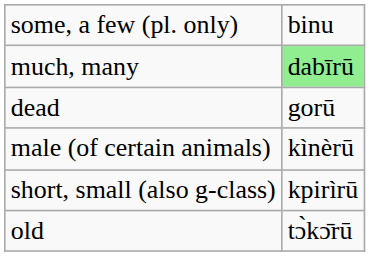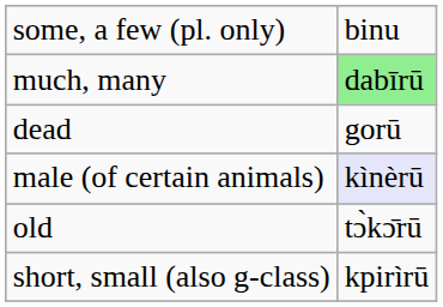male (of certain animals) | column 2: no background -> lavender background
rows swapped: old <-> short, small (also g-class)
